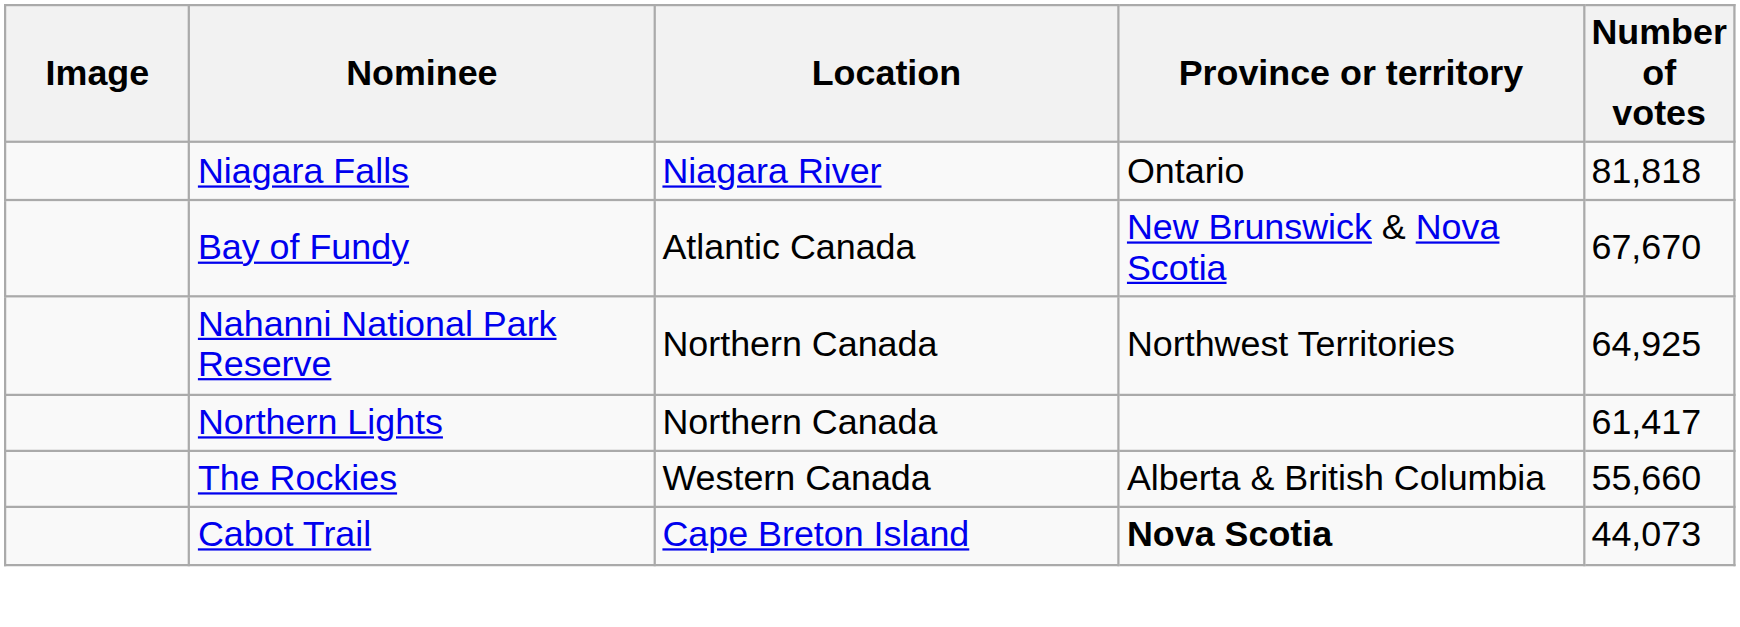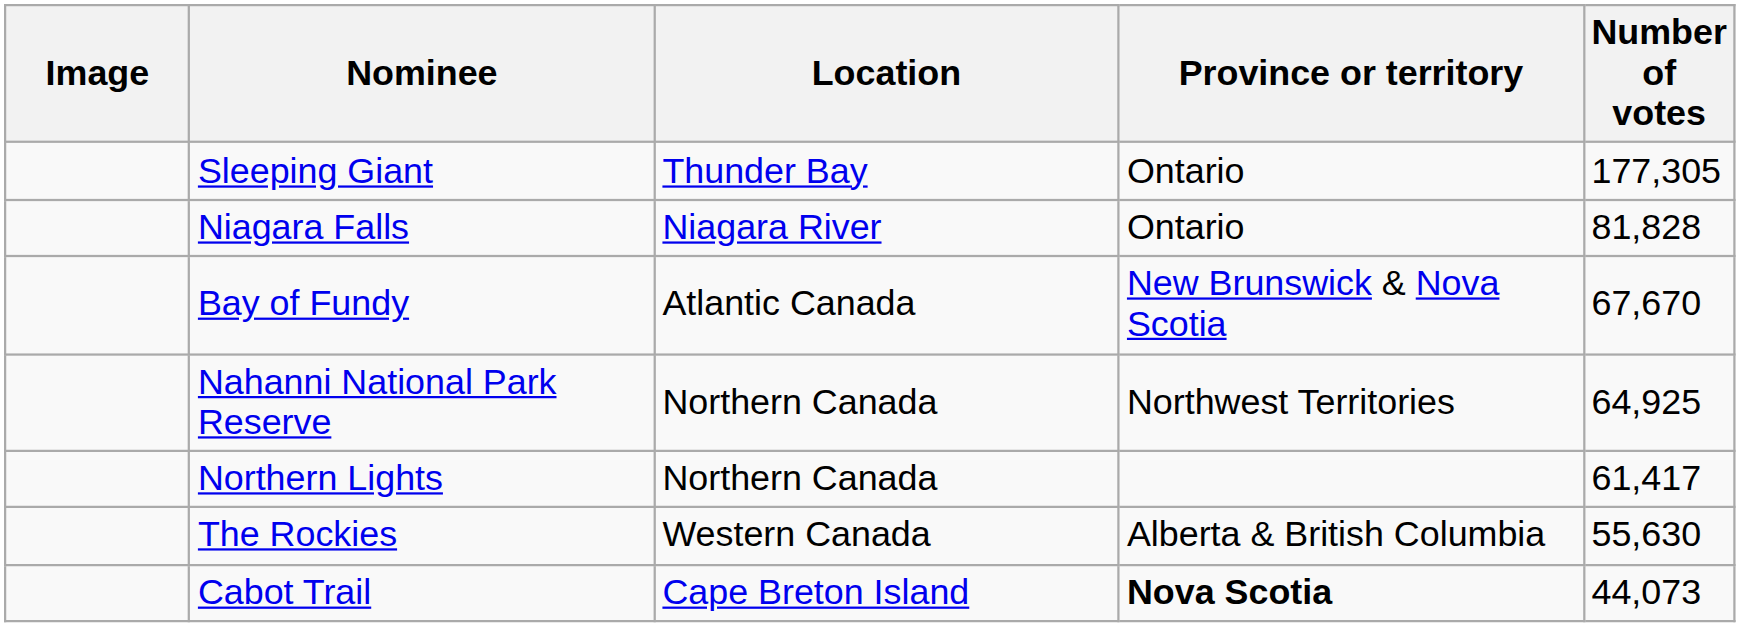+ row: Sleeping Giant | Thunder Bay | Ontario | 177,305
Niagara Falls | Number of votes: 81,818 -> 81,828
The Rockies | Number of votes: 55,660 -> 55,630
